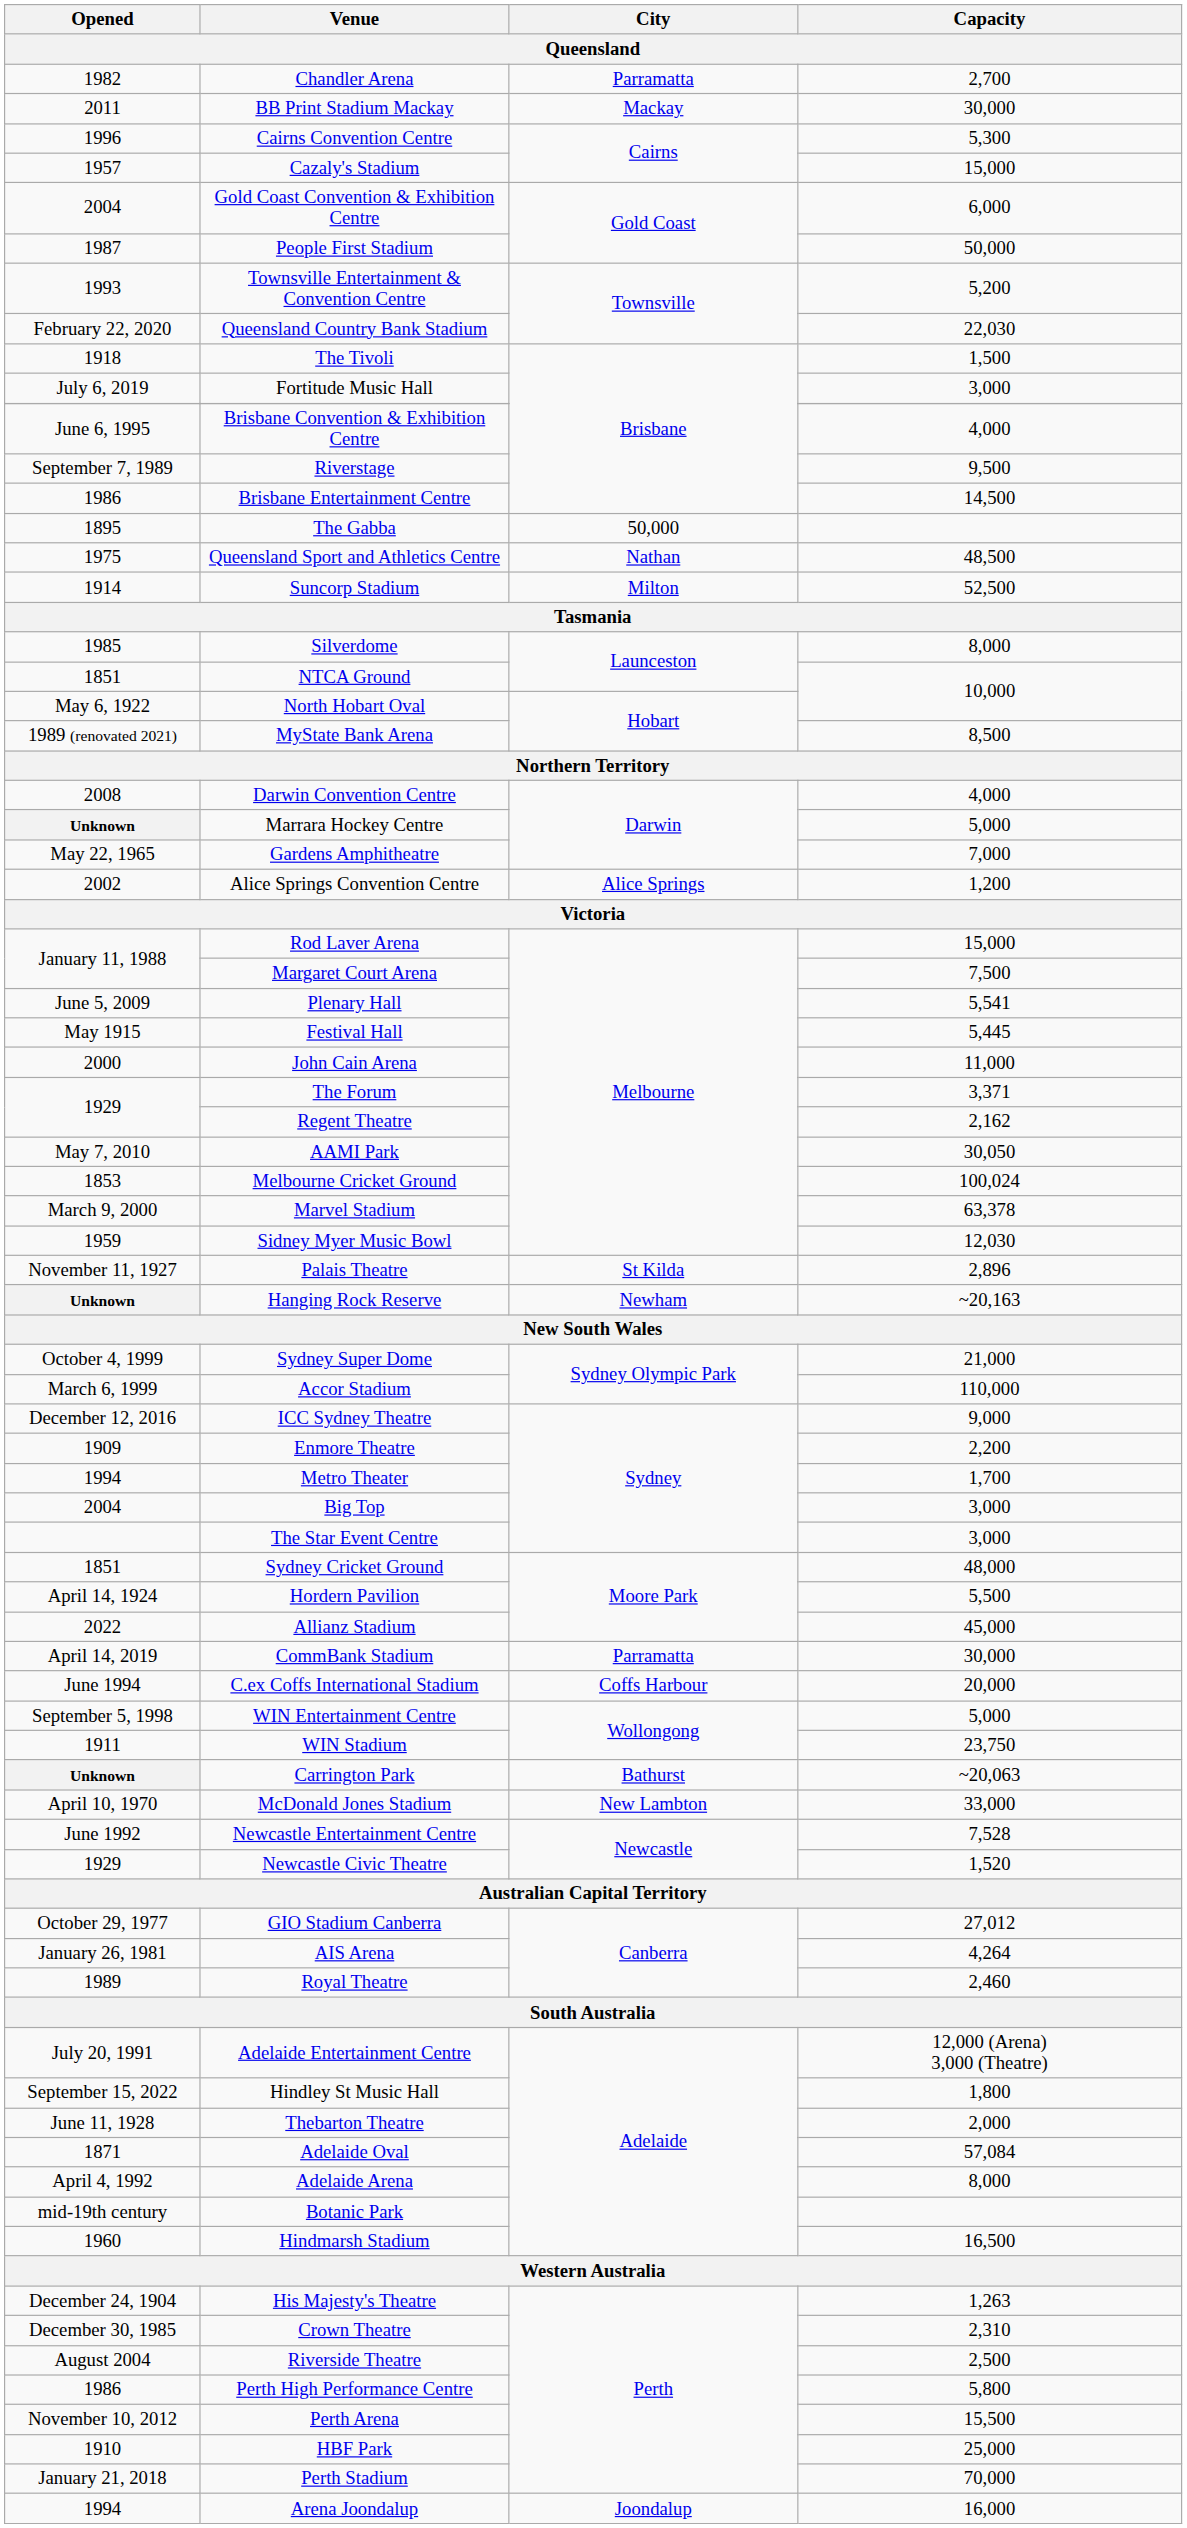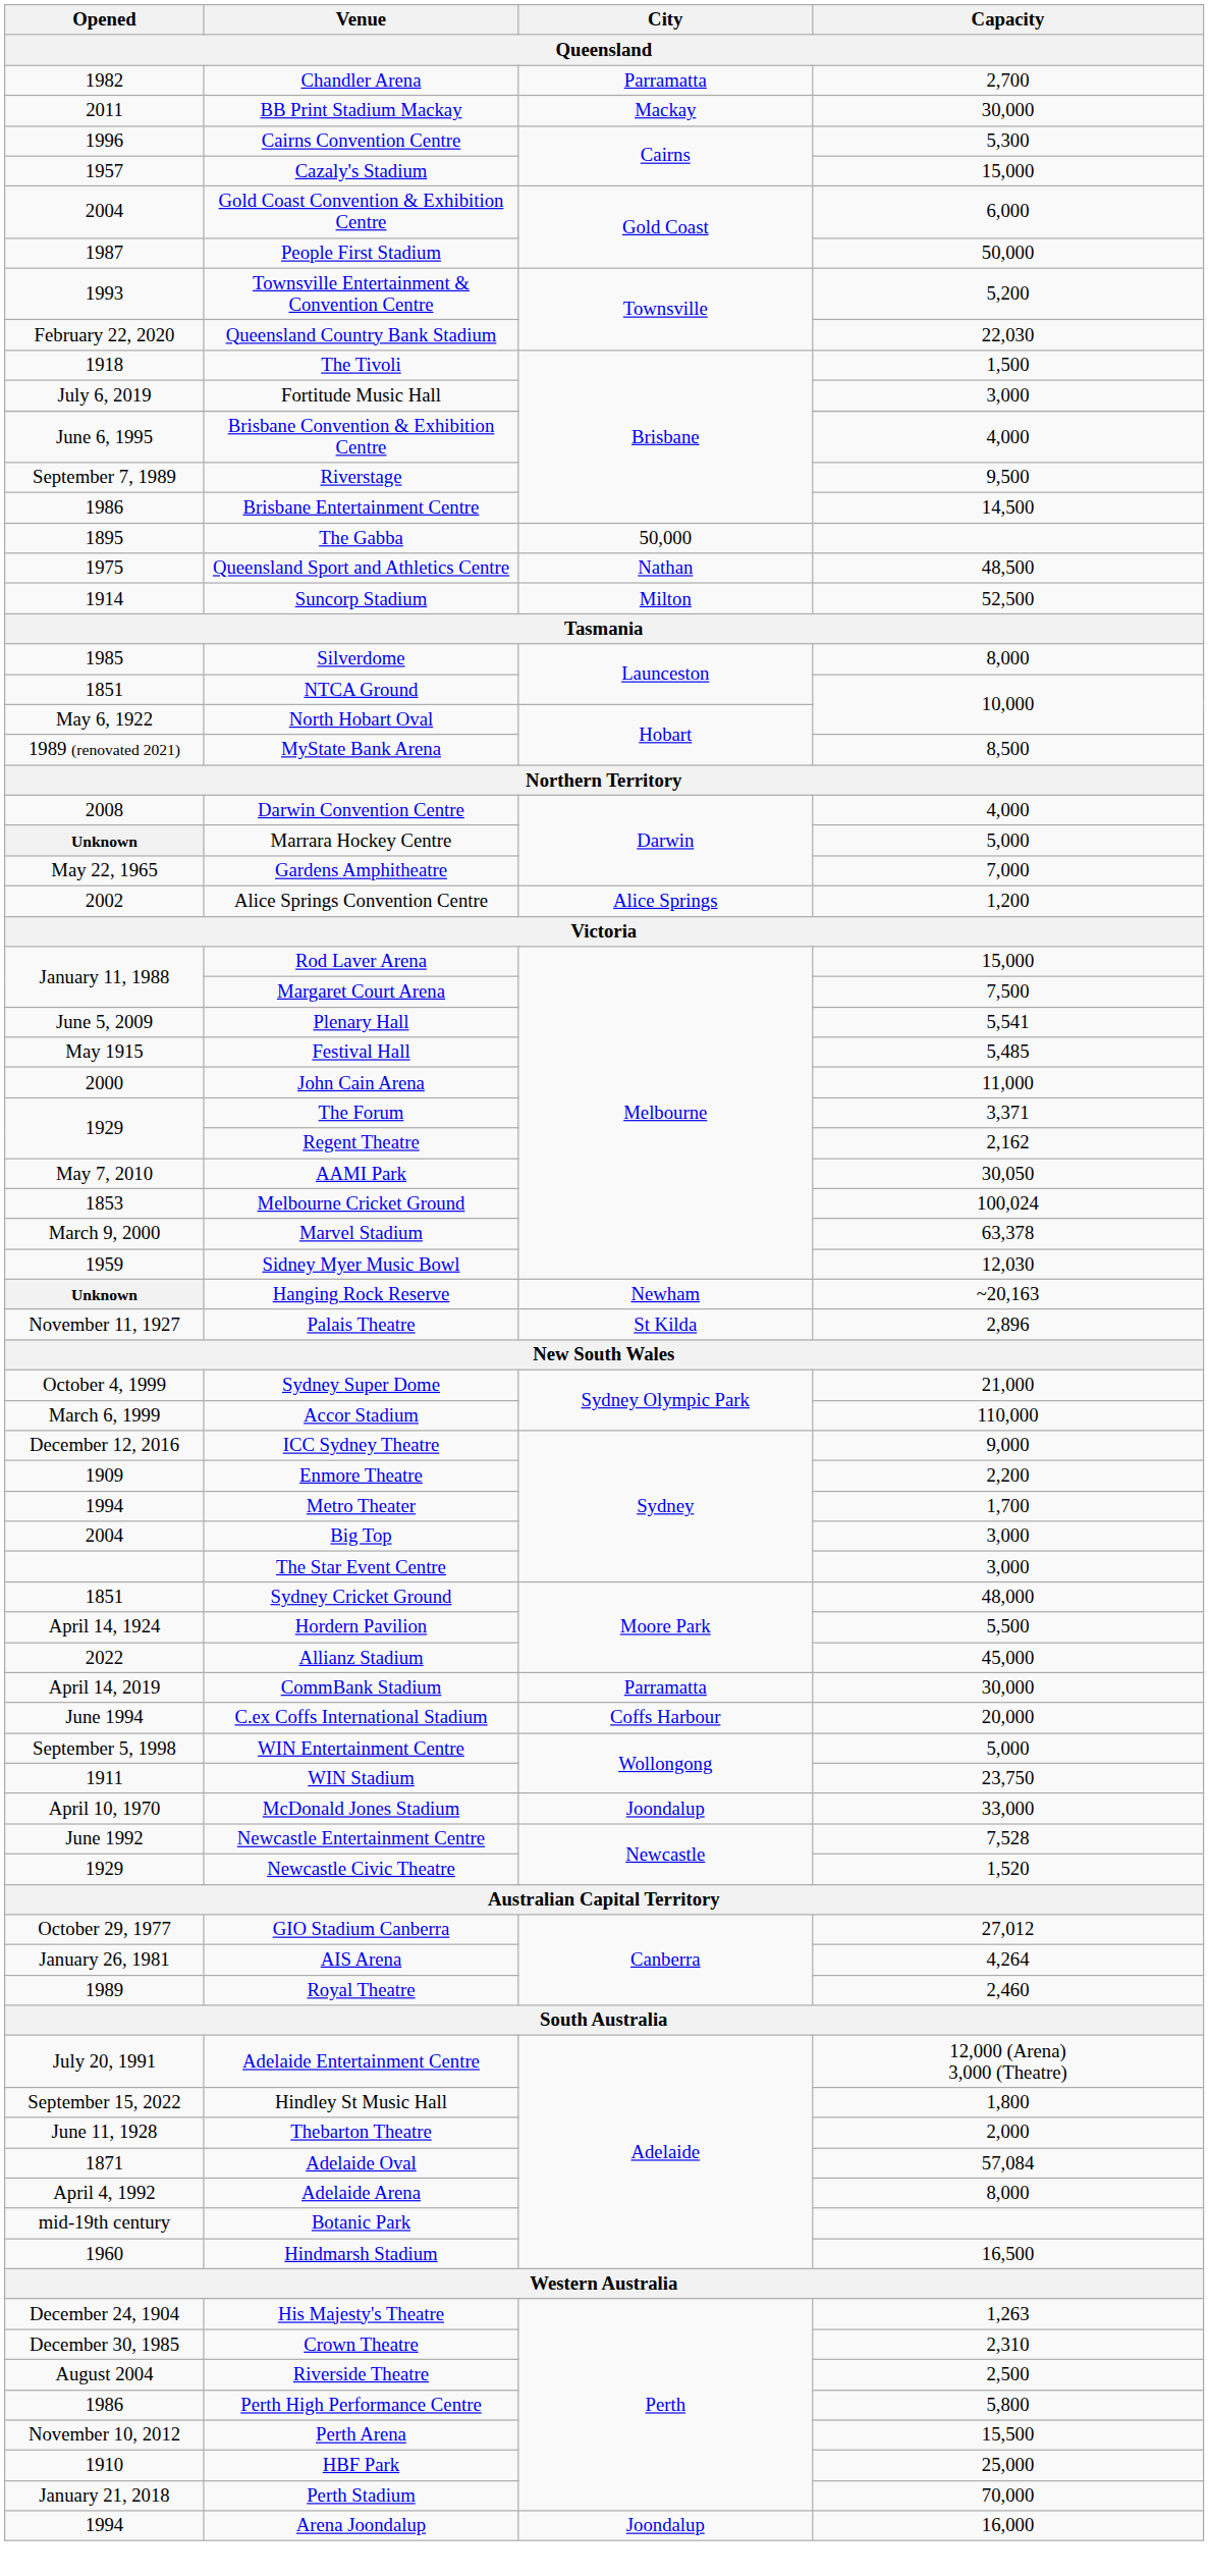Festival Hall | Capacity: 5,445 -> 5,485
rows swapped: Hanging Rock Reserve <-> Palais Theatre
- row: Unknown | Carrington Park | Bathurst | ~20,063
McDonald Jones Stadium | City: New Lambton -> Joondalup
